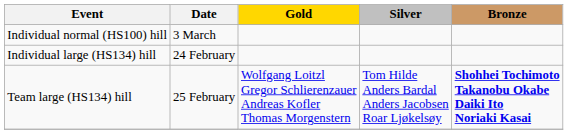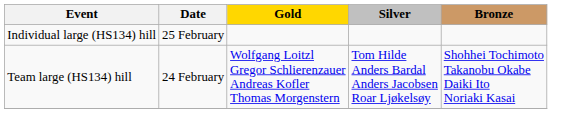- row: Individual normal (HS100) hill | 3 March
Individual large (HS134) hill | Date: 24 February -> 25 February
Team large (HS134) hill | Date: 25 February -> 24 February
Team large (HS134) hill | Bronze: bold -> normal
